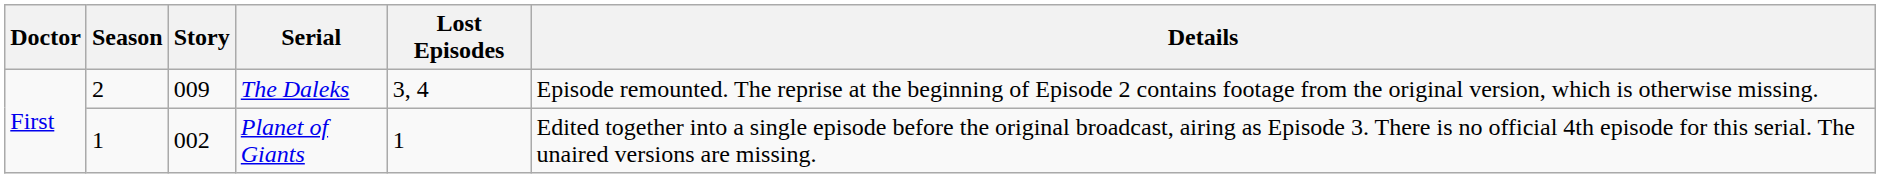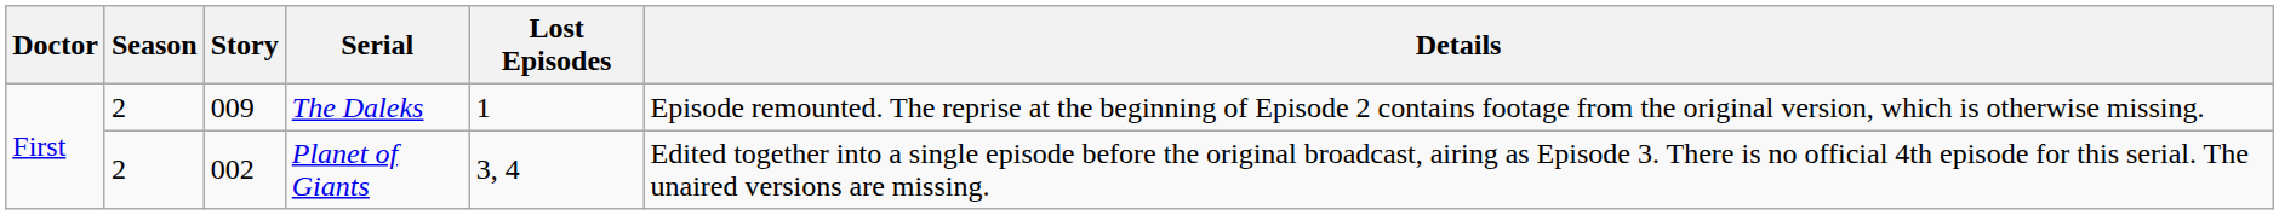The Daleks | Lost Episodes: 3, 4 -> 1
Planet of Giants | Season: 1 -> 2
Planet of Giants | Lost Episodes: 1 -> 3, 4
